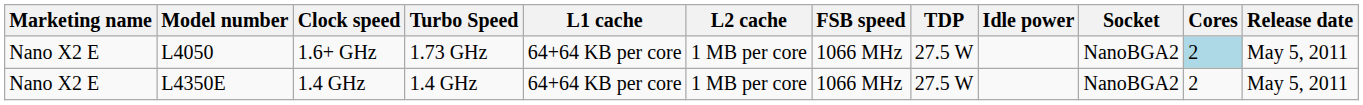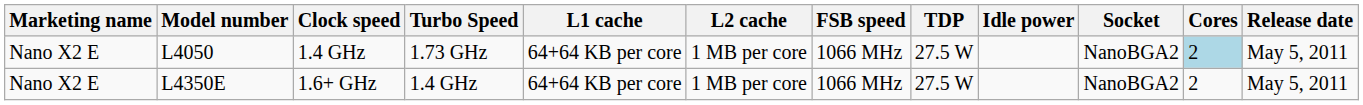L4050 | Clock speed: 1.6+ GHz -> 1.4 GHz
L4350E | Clock speed: 1.4 GHz -> 1.6+ GHz
